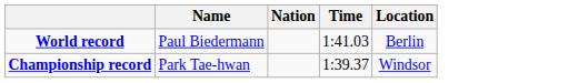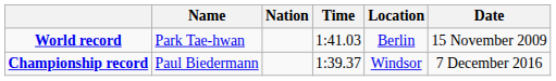+ column: Date | 15 November 2009 | 7 December 2016
World record | Name: Paul Biedermann -> Park Tae-hwan
Championship record | Name: Park Tae-hwan -> Paul Biedermann
